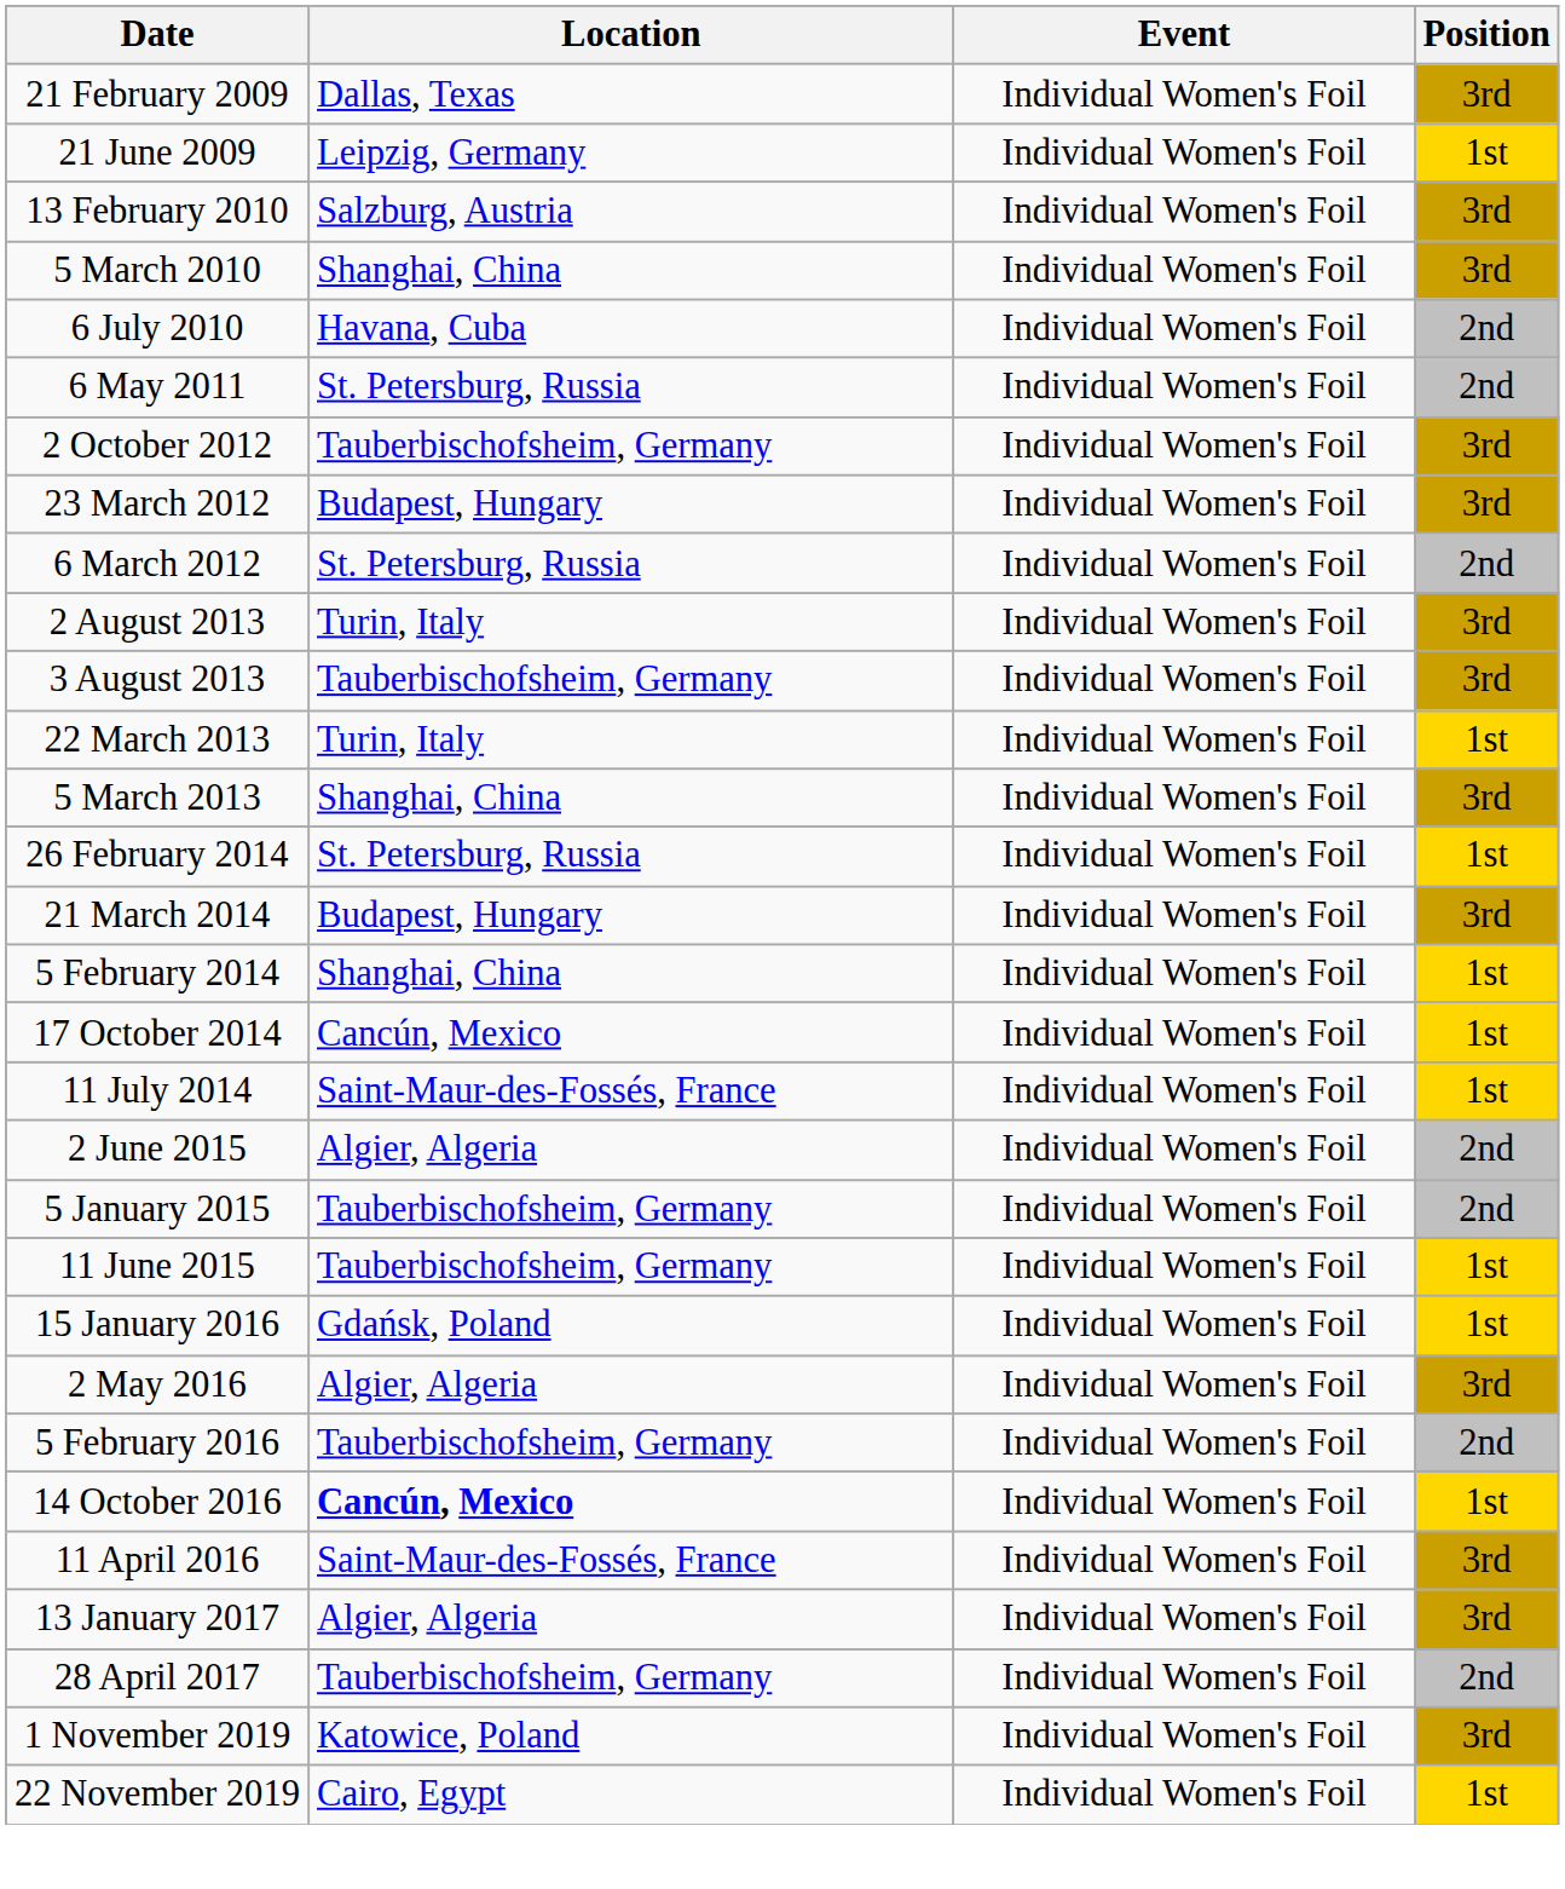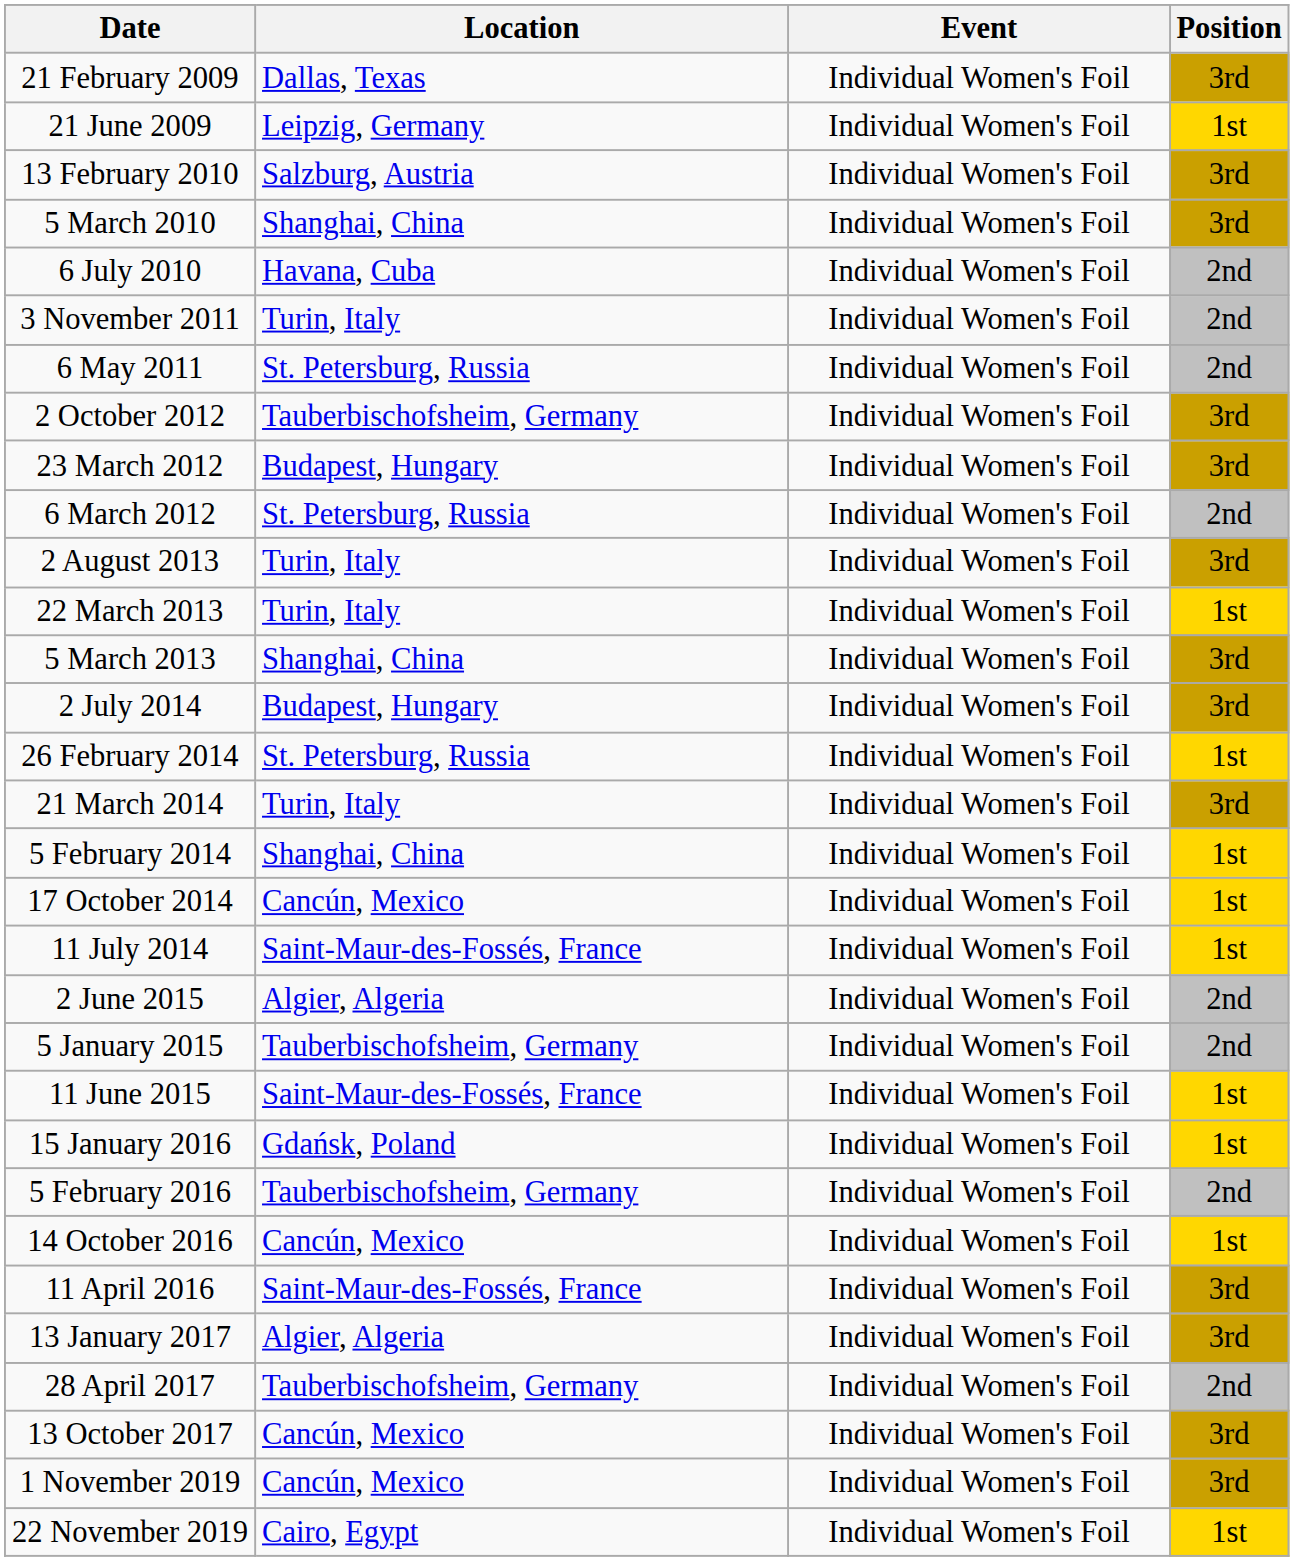+ row: 3 November 2011 | Turin, Italy | Individual Women's Foil | 2nd
- row: 3 August 2013 | Tauberbischofsheim, Germany | Individual Women's Foil | 3rd
+ row: 2 July 2014 | Budapest, Hungary | Individual Women's Foil | 3rd
21 March 2014 | Location: Budapest, Hungary -> Turin, Italy
11 June 2015 | Location: Tauberbischofsheim, Germany -> Saint-Maur-des-Fossés, France
- row: 2 May 2016 | Algier, Algeria | Individual Women's Foil | 3rd
14 October 2016 | Location: bold -> normal
+ row: 13 October 2017 | Cancún, Mexico | Individual Women's Foil | 3rd
1 November 2019 | Location: Katowice, Poland -> Cancún, Mexico
